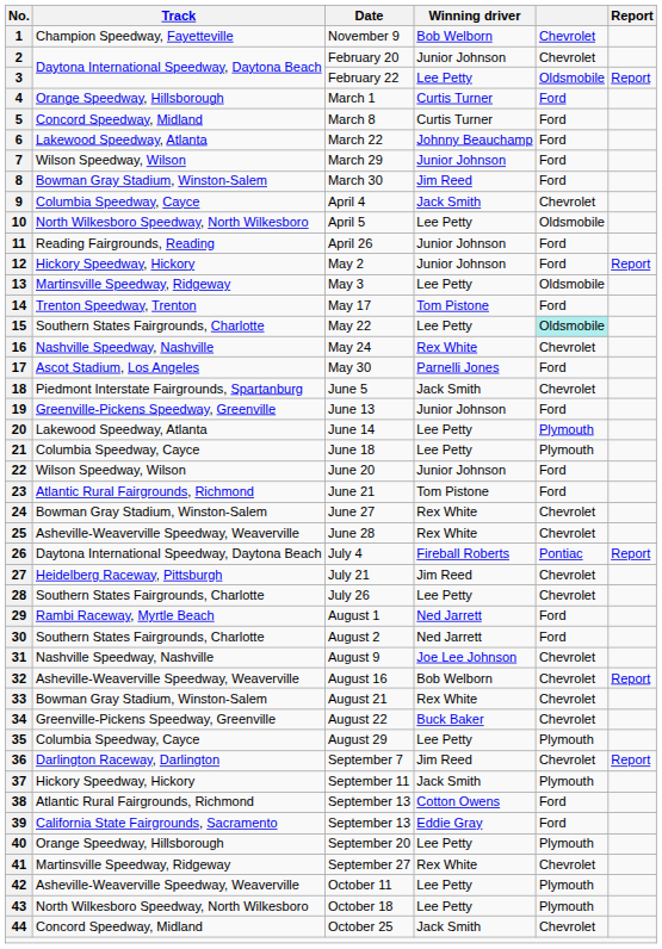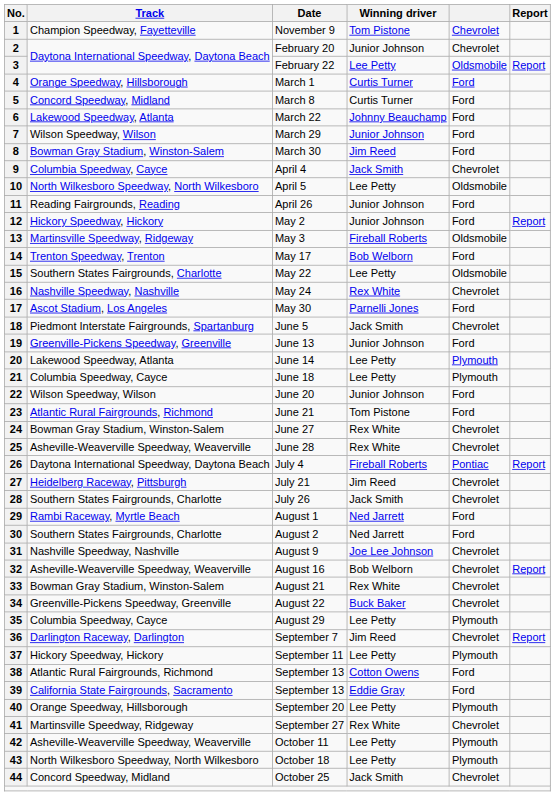1 | Winning driver: Bob Welborn -> Tom Pistone
13 | Winning driver: Lee Petty -> Fireball Roberts
14 | Winning driver: Tom Pistone -> Bob Welborn
15 | column 5: paleturquoise background -> no background
28 | Winning driver: Lee Petty -> Jack Smith
37 | Winning driver: Jack Smith -> Lee Petty
